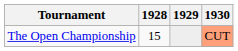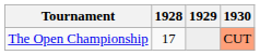The Open Championship | 1928: 15 -> 17
